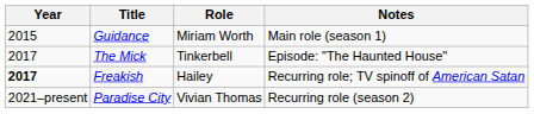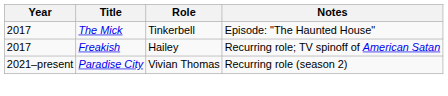- row: 2015 | Guidance | Miriam Worth | Main role (season 1)
Freakish | Year: bold -> normal
